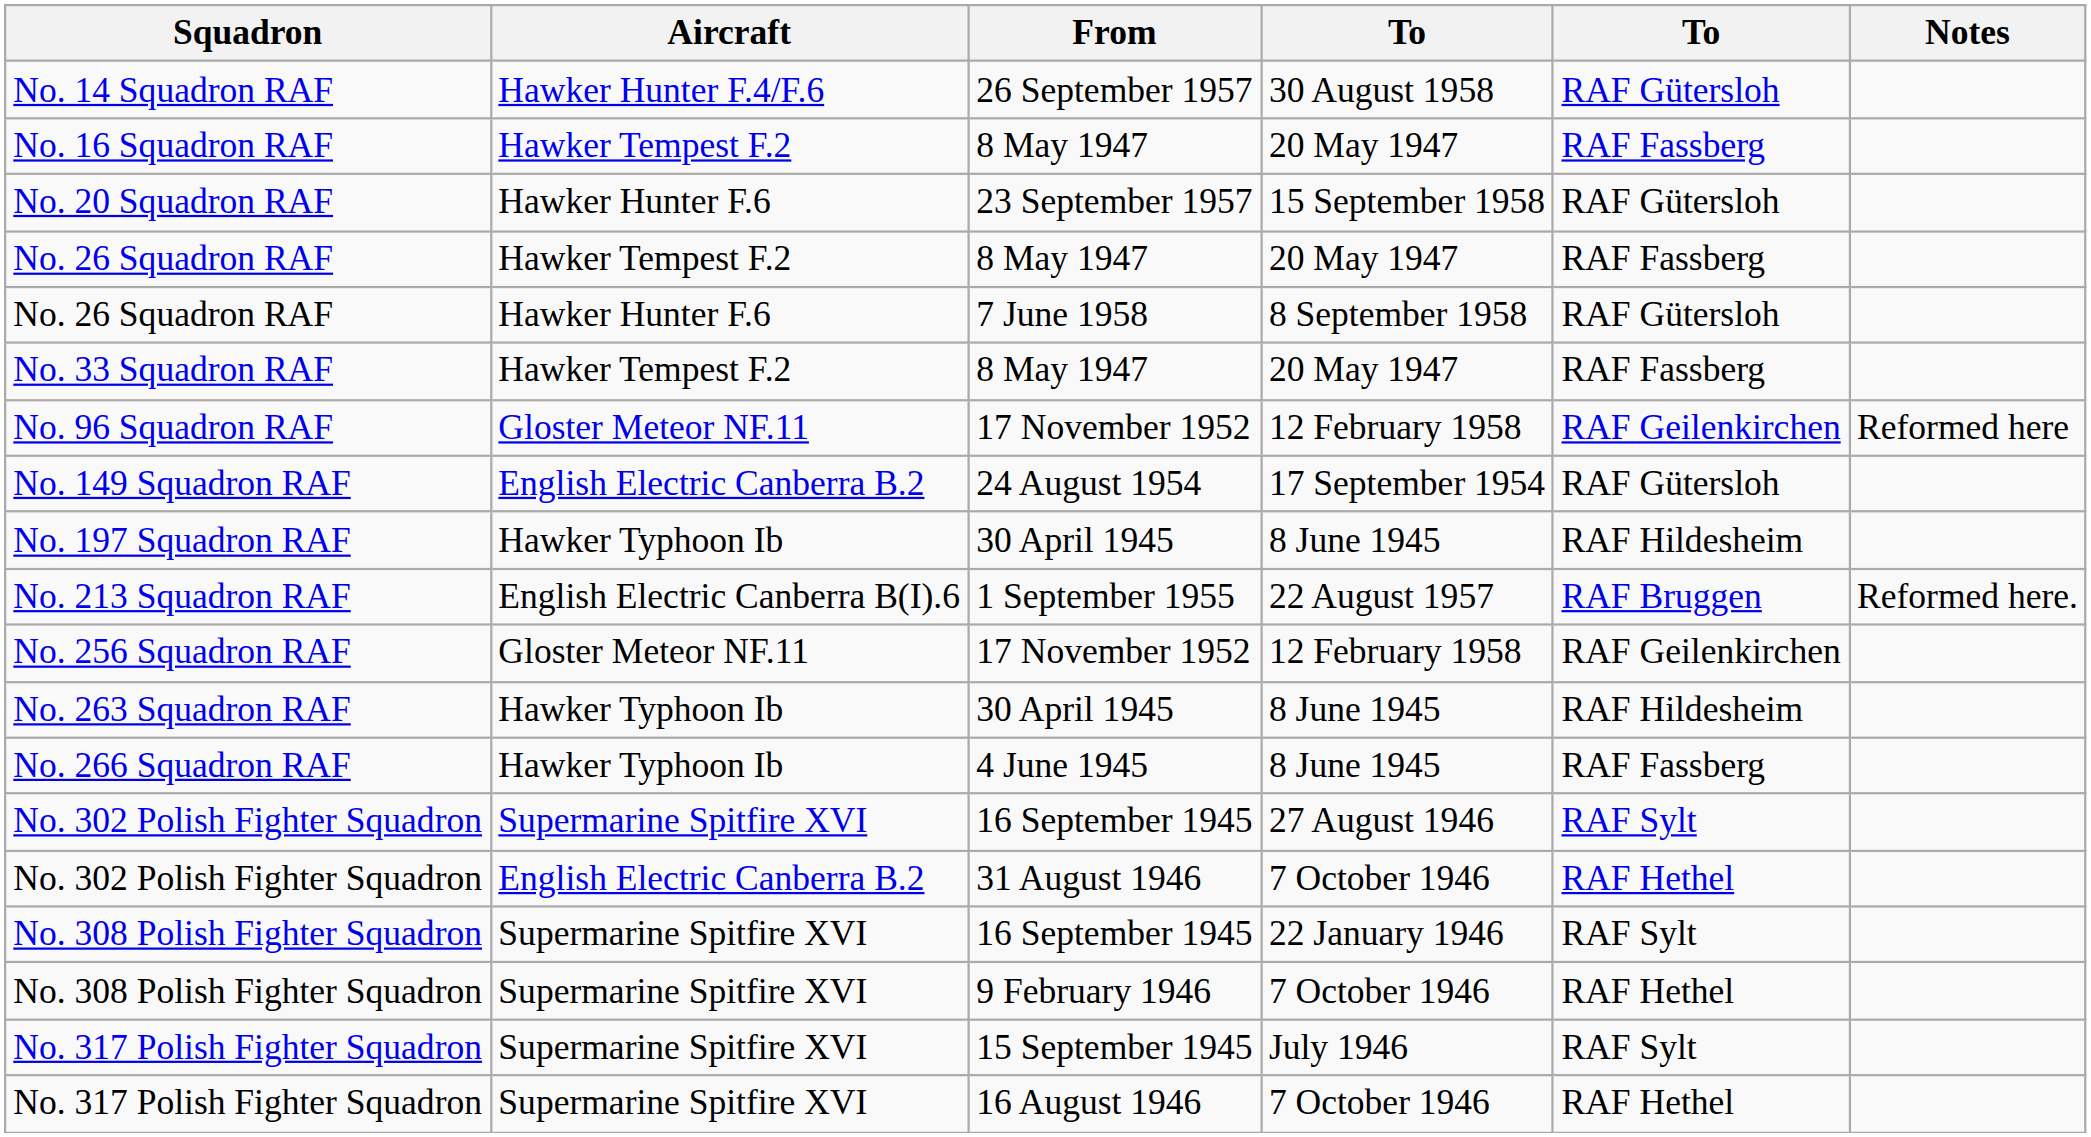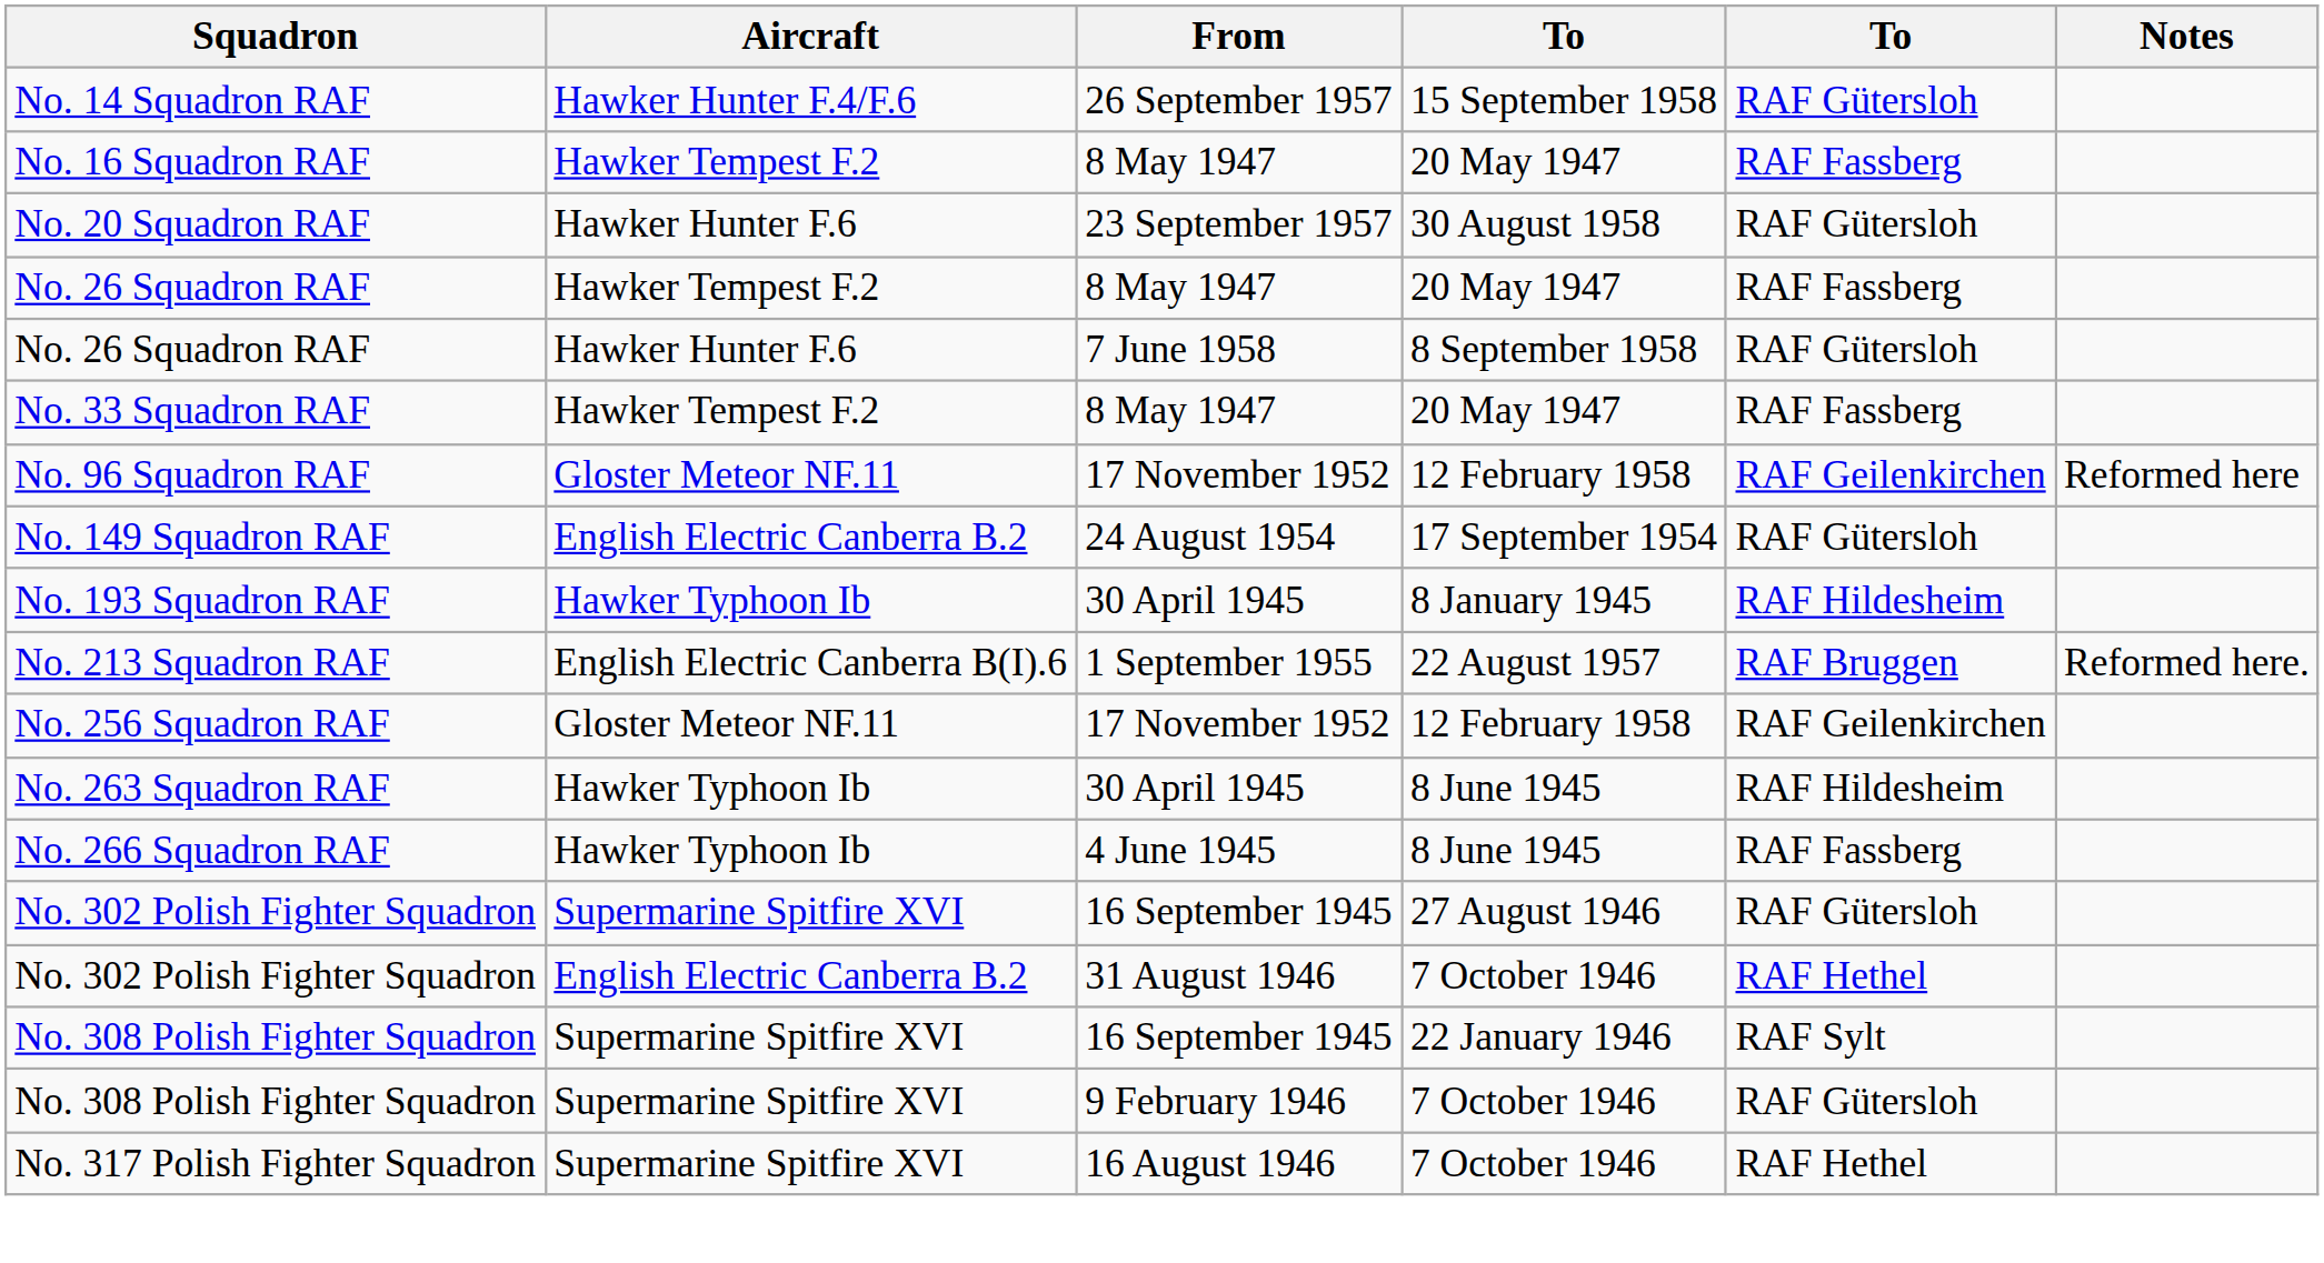No. 14 Squadron RAF | column 4: 30 August 1958 -> 15 September 1958
No. 20 Squadron RAF | column 4: 15 September 1958 -> 30 August 1958
+ row: No. 193 Squadron RAF | Hawker Typhoon Ib | 30 April 1945 | 8 January 1945 | RAF Hildesheim
- row: No. 197 Squadron RAF | Hawker Typhoon Ib | 30 April 1945 | 8 June 1945 | RAF Hildesheim
No. 302 Polish Fighter Squadron / 16 September 1945 | column 5: RAF Sylt -> RAF Gütersloh
No. 308 Polish Fighter Squadron / 9 February 1946 | column 5: RAF Hethel -> RAF Gütersloh
- row: No. 317 Polish Fighter Squadron | Supermarine Spitfire XVI | 15 September 1945 | July 1946 | RAF Sylt
